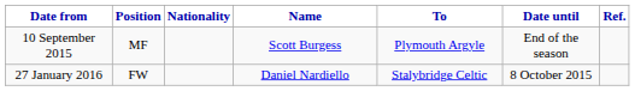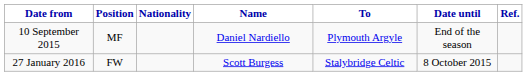10 September 2015 | Name: Scott Burgess -> Daniel Nardiello
27 January 2016 | Name: Daniel Nardiello -> Scott Burgess
